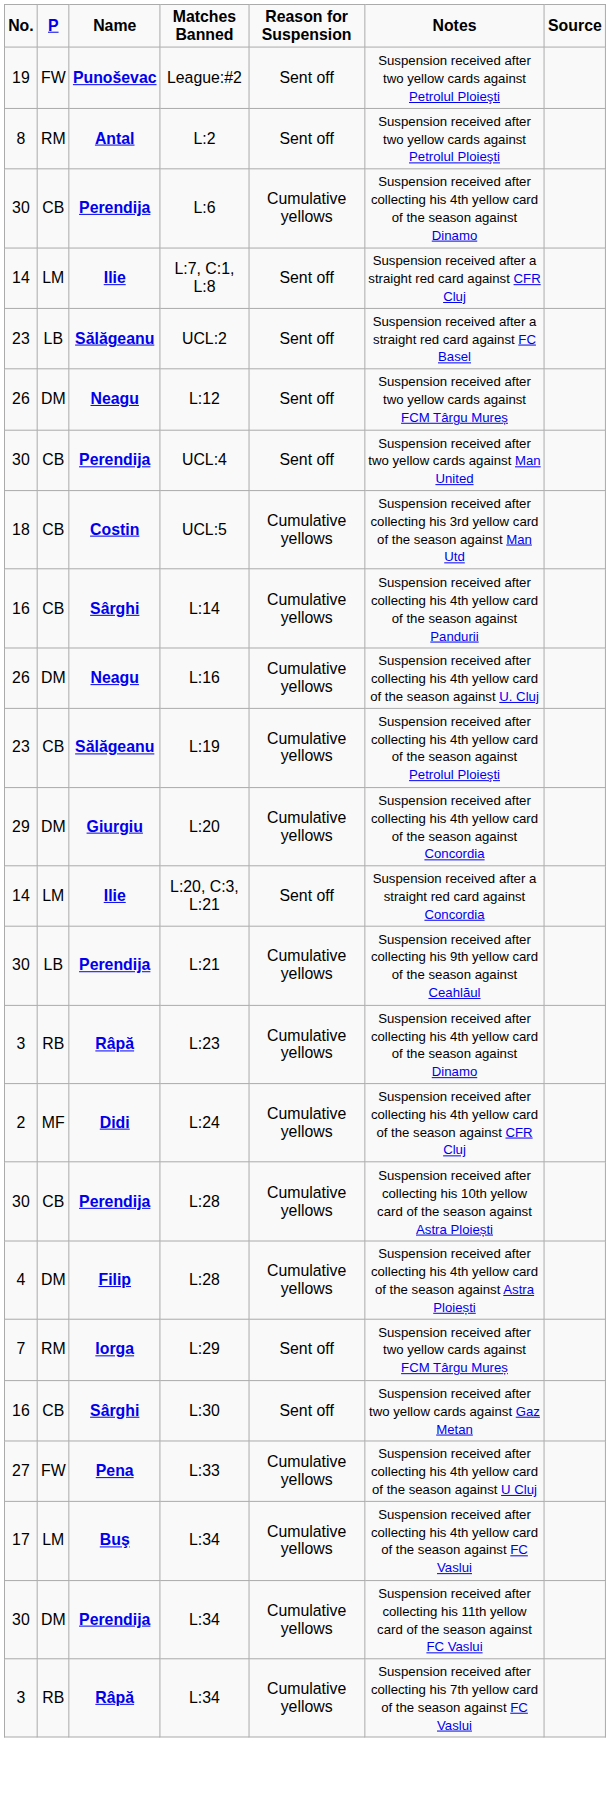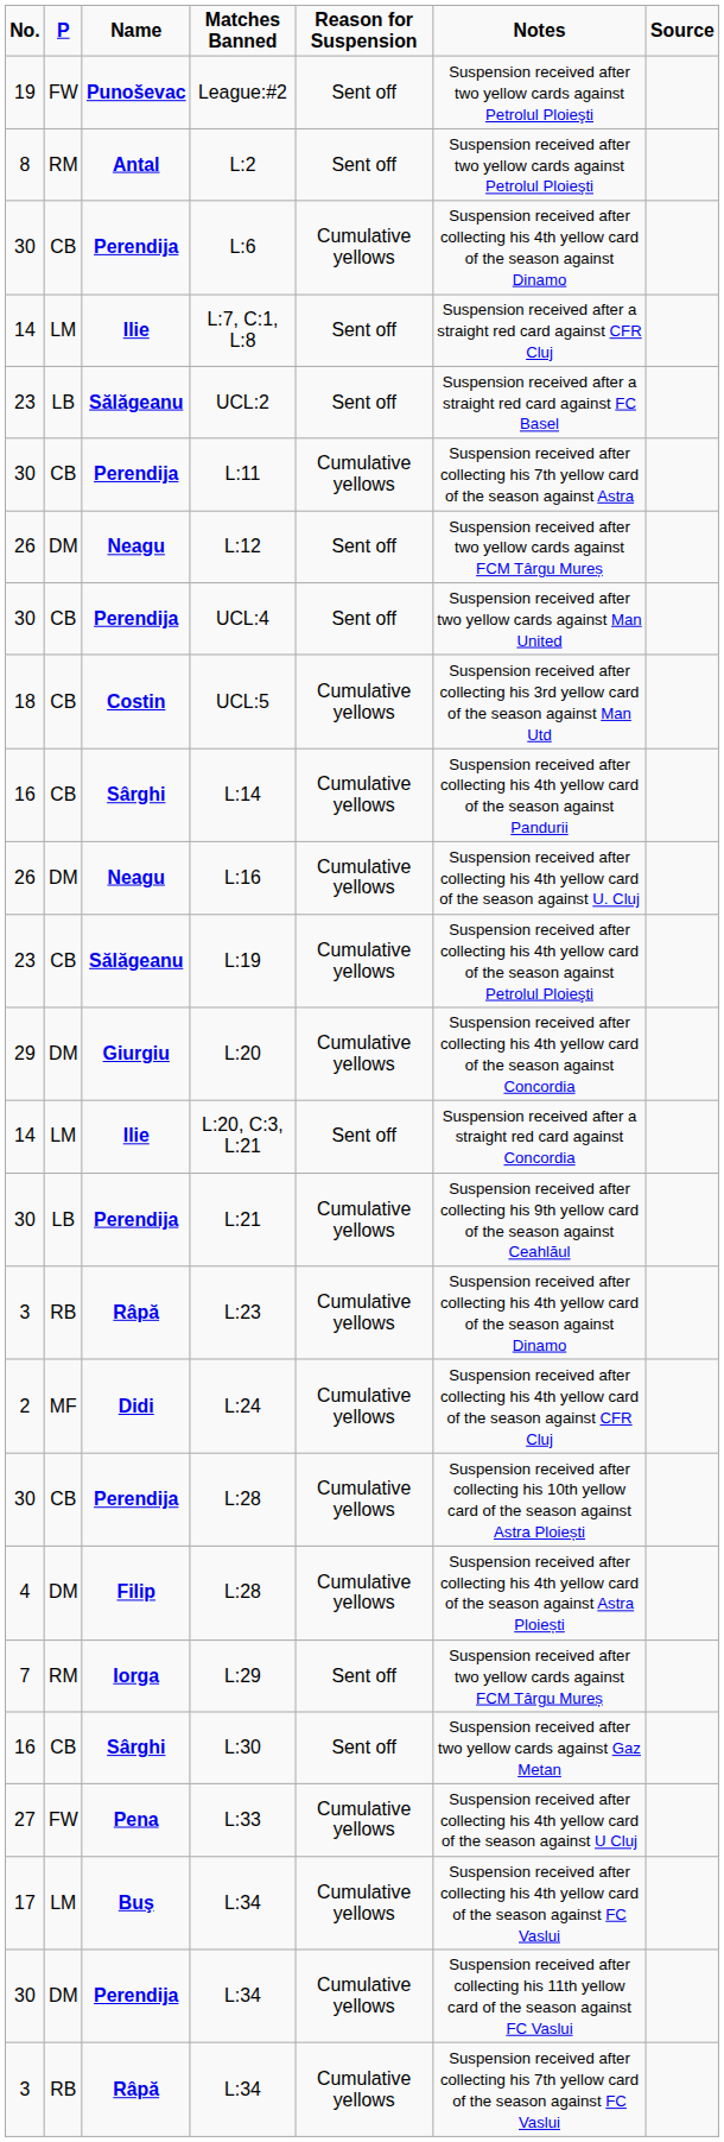+ row: 30 | CB | Perendija | L:11 | Cumulative yellows | Suspension received after collecting his 7th yellow card of the season against Astra
